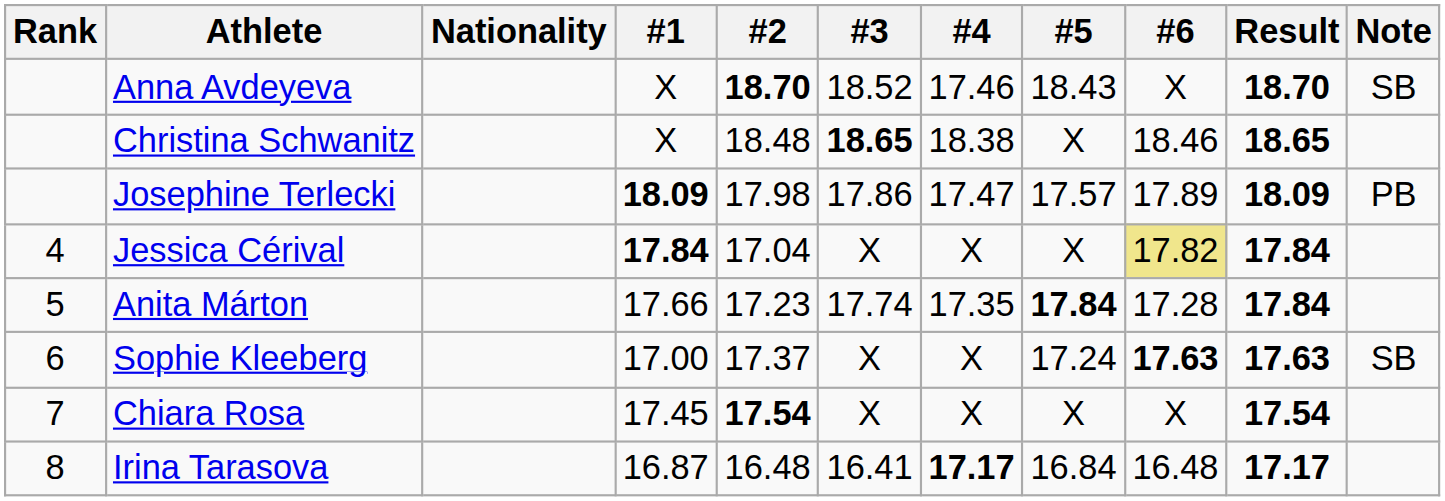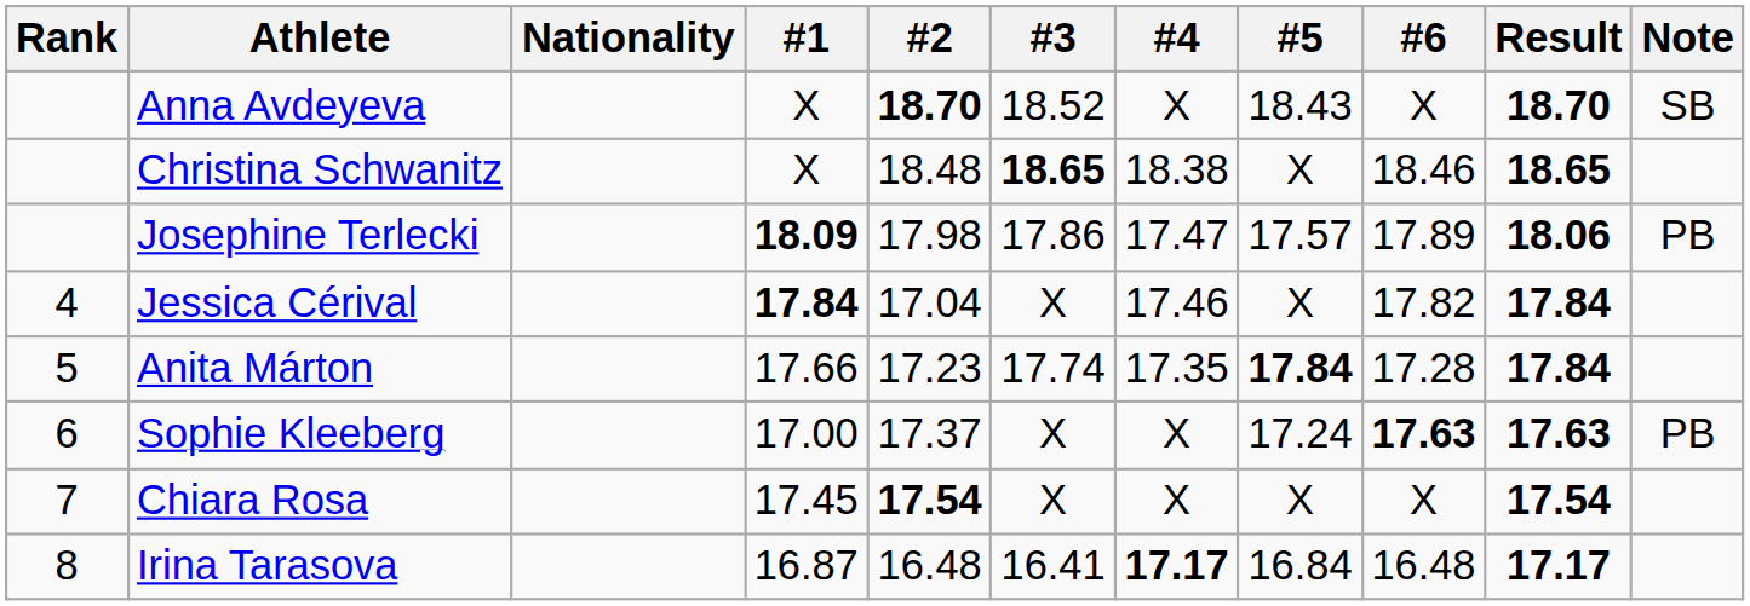Anna Avdeyeva | #4: 17.46 -> X
Josephine Terlecki | Result: 18.09 -> 18.06
Jessica Cérival | #4: X -> 17.46
Jessica Cérival | #6: khaki background -> no background
Sophie Kleeberg | Note: SB -> PB
